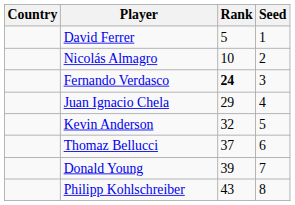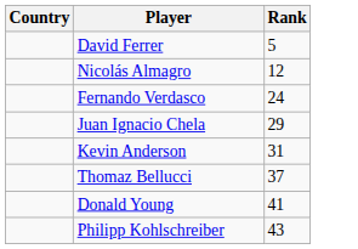- column: Seed | 1 | 2 | 3 | 4 | 5 | 6 | 7 | 8
Nicolás Almagro | Rank: 10 -> 12
Fernando Verdasco | Rank: bold -> normal
Kevin Anderson | Rank: 32 -> 31
Donald Young | Rank: 39 -> 41
